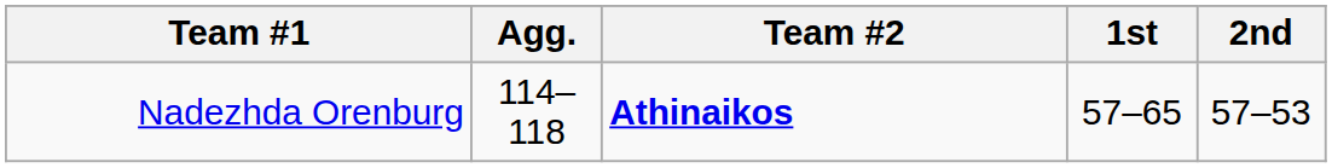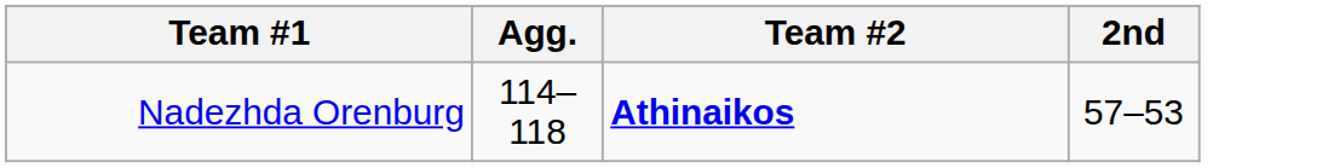- column: 1st | 57–65
